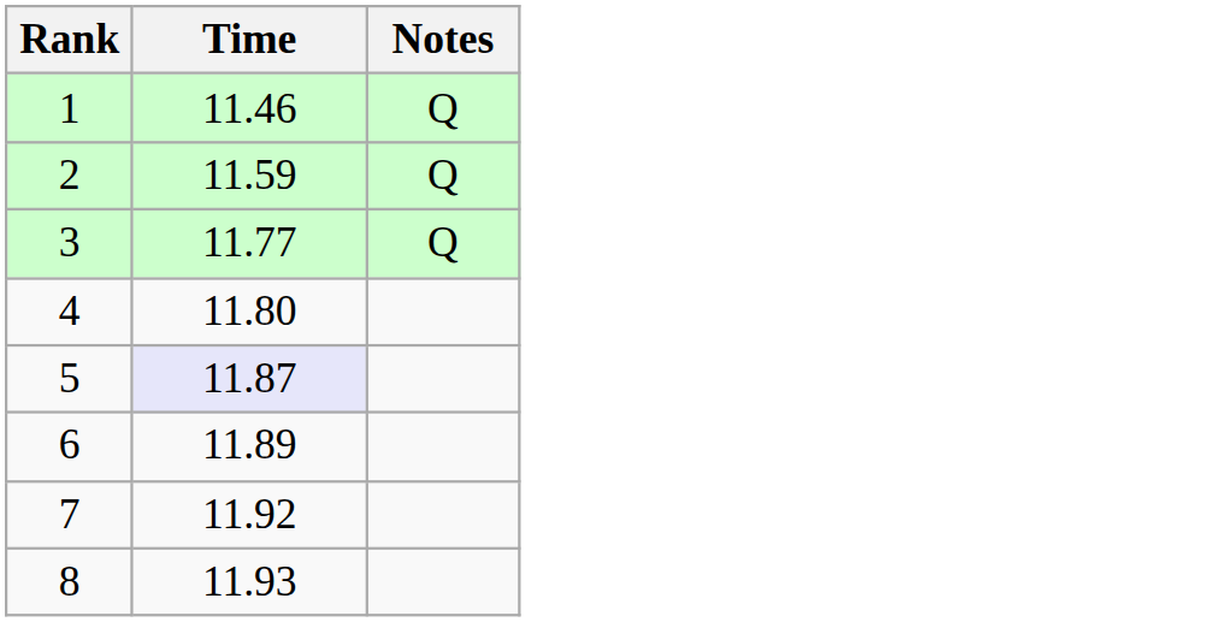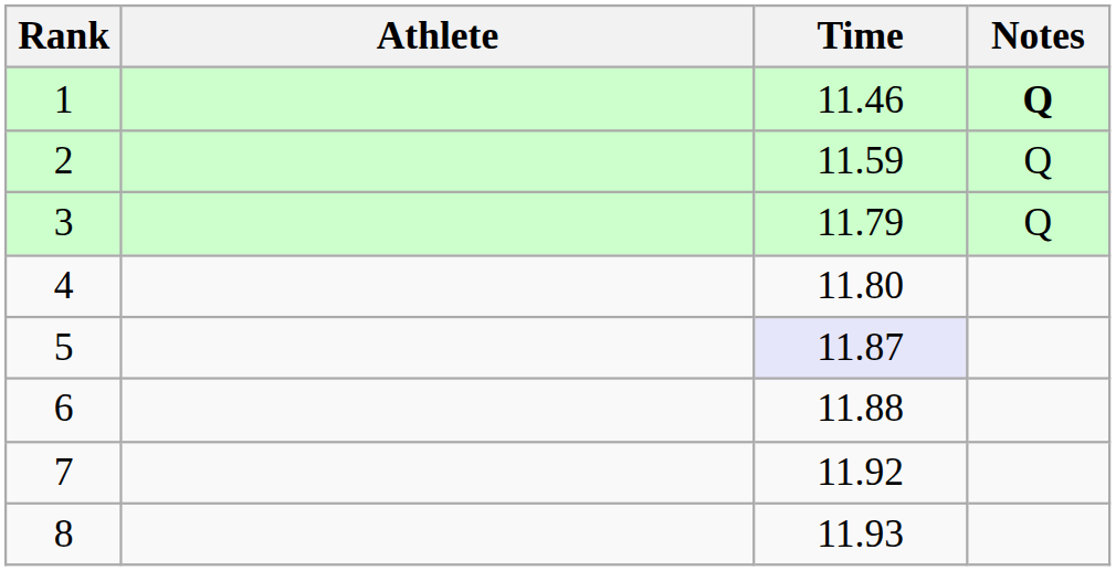+ column: Athlete
1 | Notes: normal -> bold
3 | Time: 11.77 -> 11.79
6 | Time: 11.89 -> 11.88
